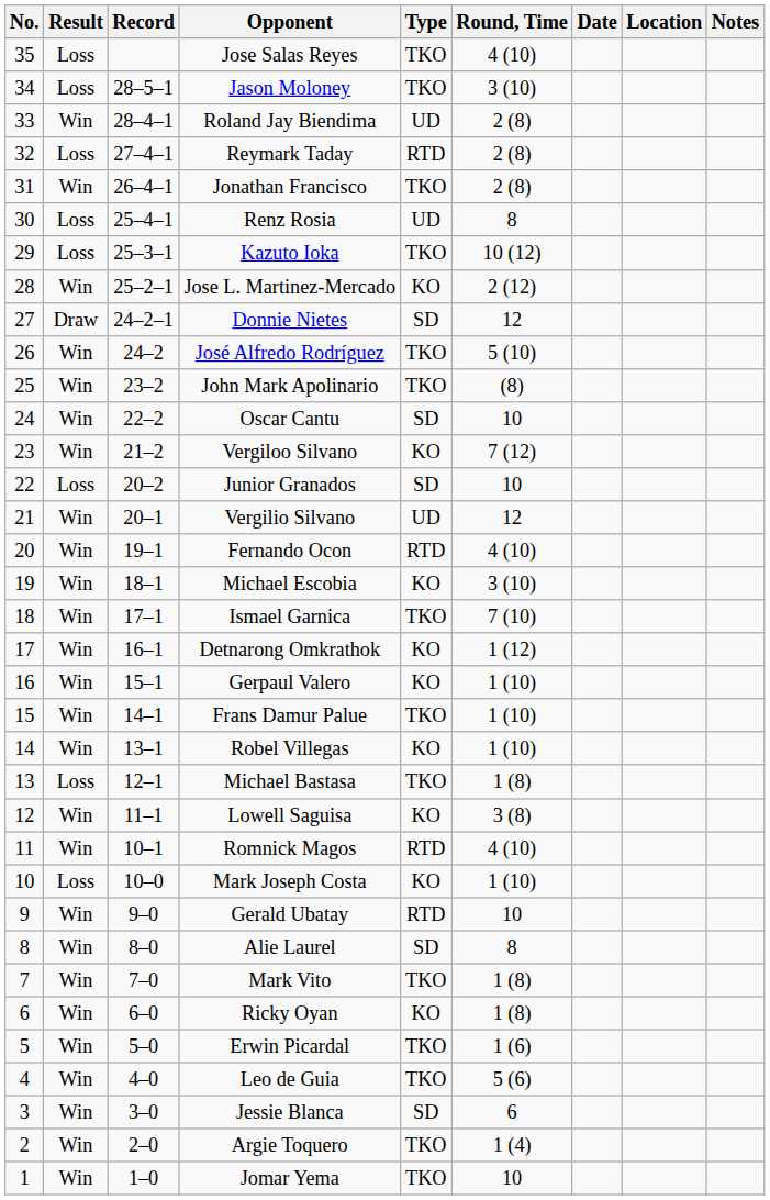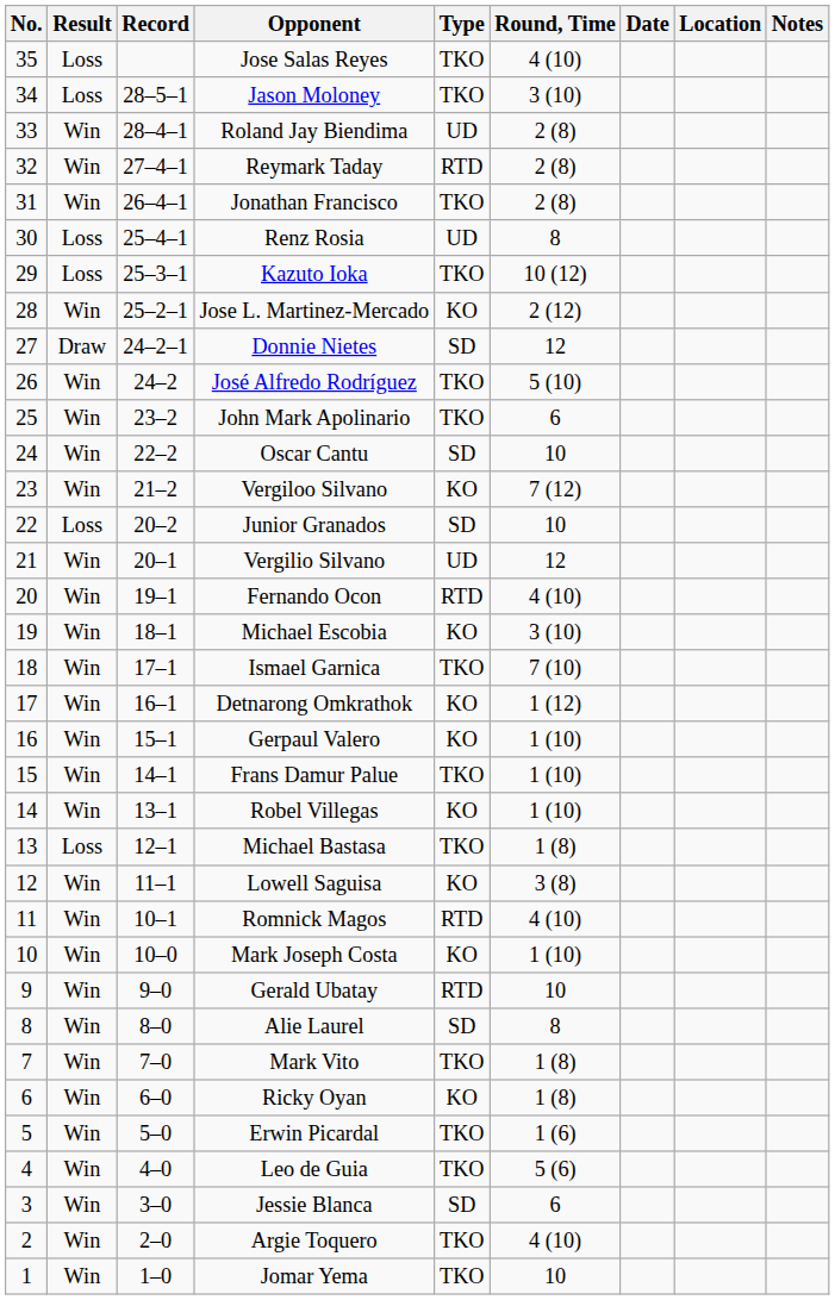Reymark Taday | Result: Loss -> Win
John Mark Apolinario | Round, Time: (8) -> 6
Mark Joseph Costa | Result: Loss -> Win
Argie Toquero | Round, Time: 1 (4) -> 4 (10)
